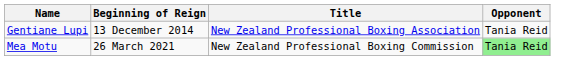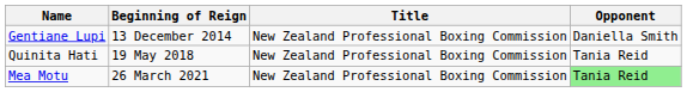Gentiane Lupi | Title: New Zealand Professional Boxing Association -> New Zealand Professional Boxing Commission
Gentiane Lupi | Opponent: Tania Reid -> Daniella Smith
+ row: Quinita Hati | 19 May 2018 | New Zealand Professional Boxing Commission | Tania Reid
